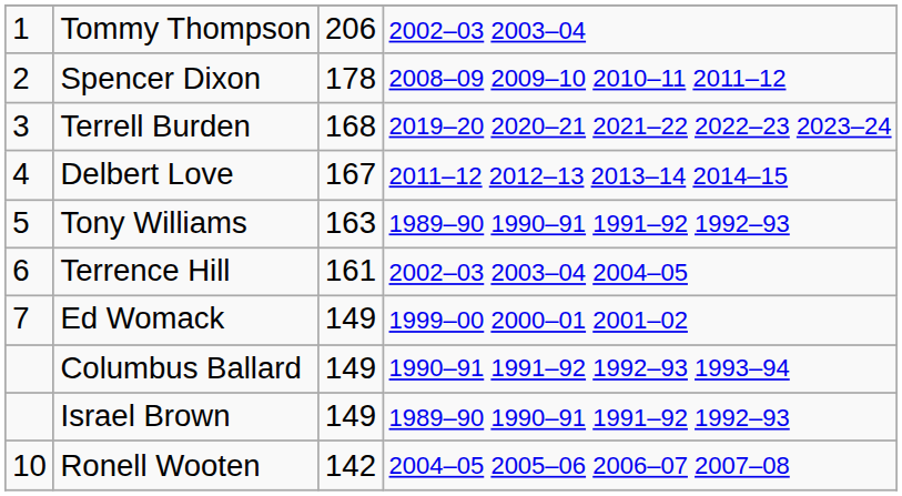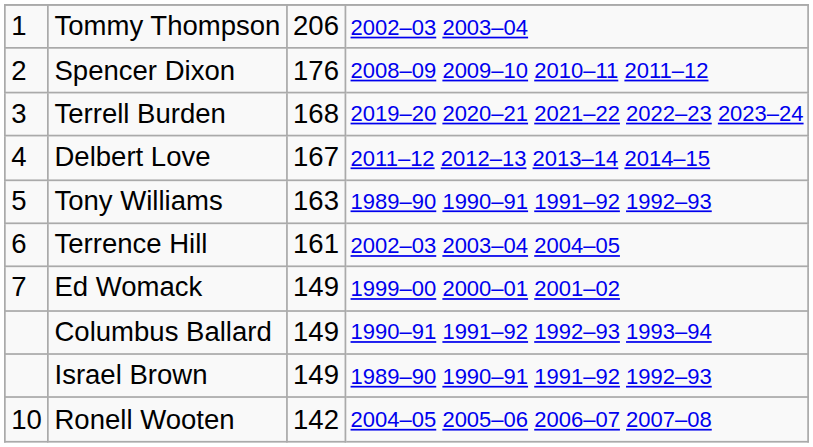Spencer Dixon | column 3: 178 -> 176
